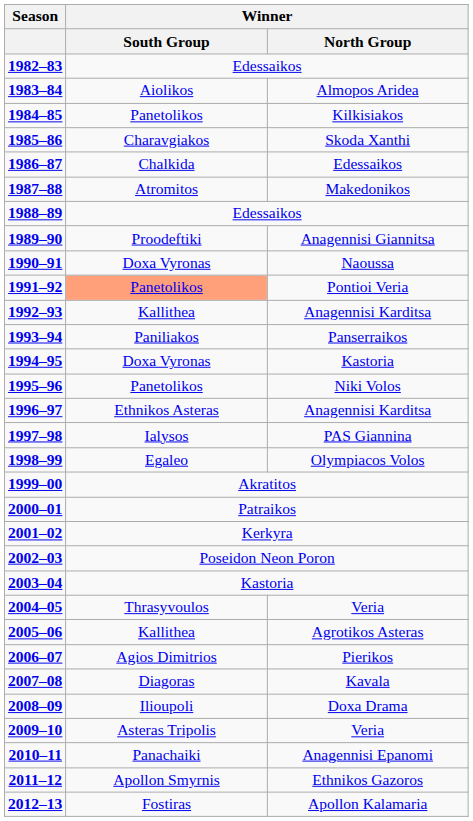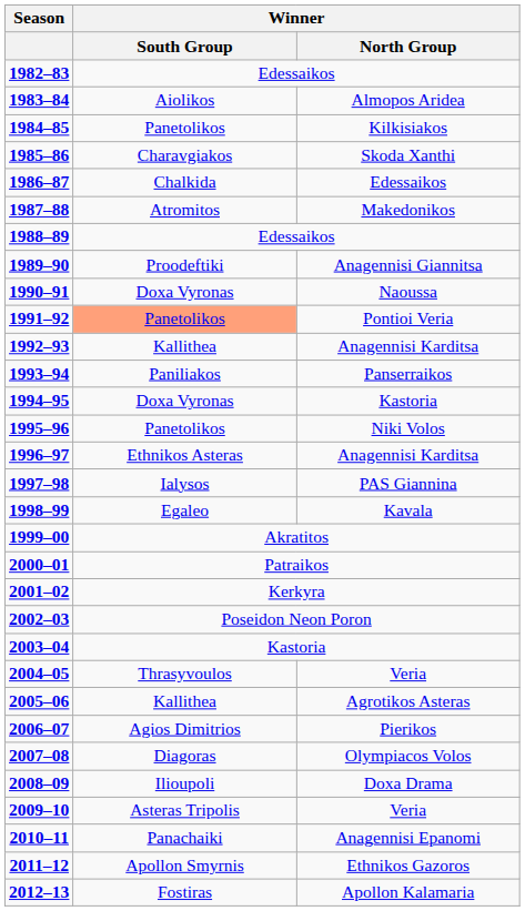1998–99 | Winner / North Group: Olympiacos Volos -> Kavala
2007–08 | Winner / North Group: Kavala -> Olympiacos Volos
